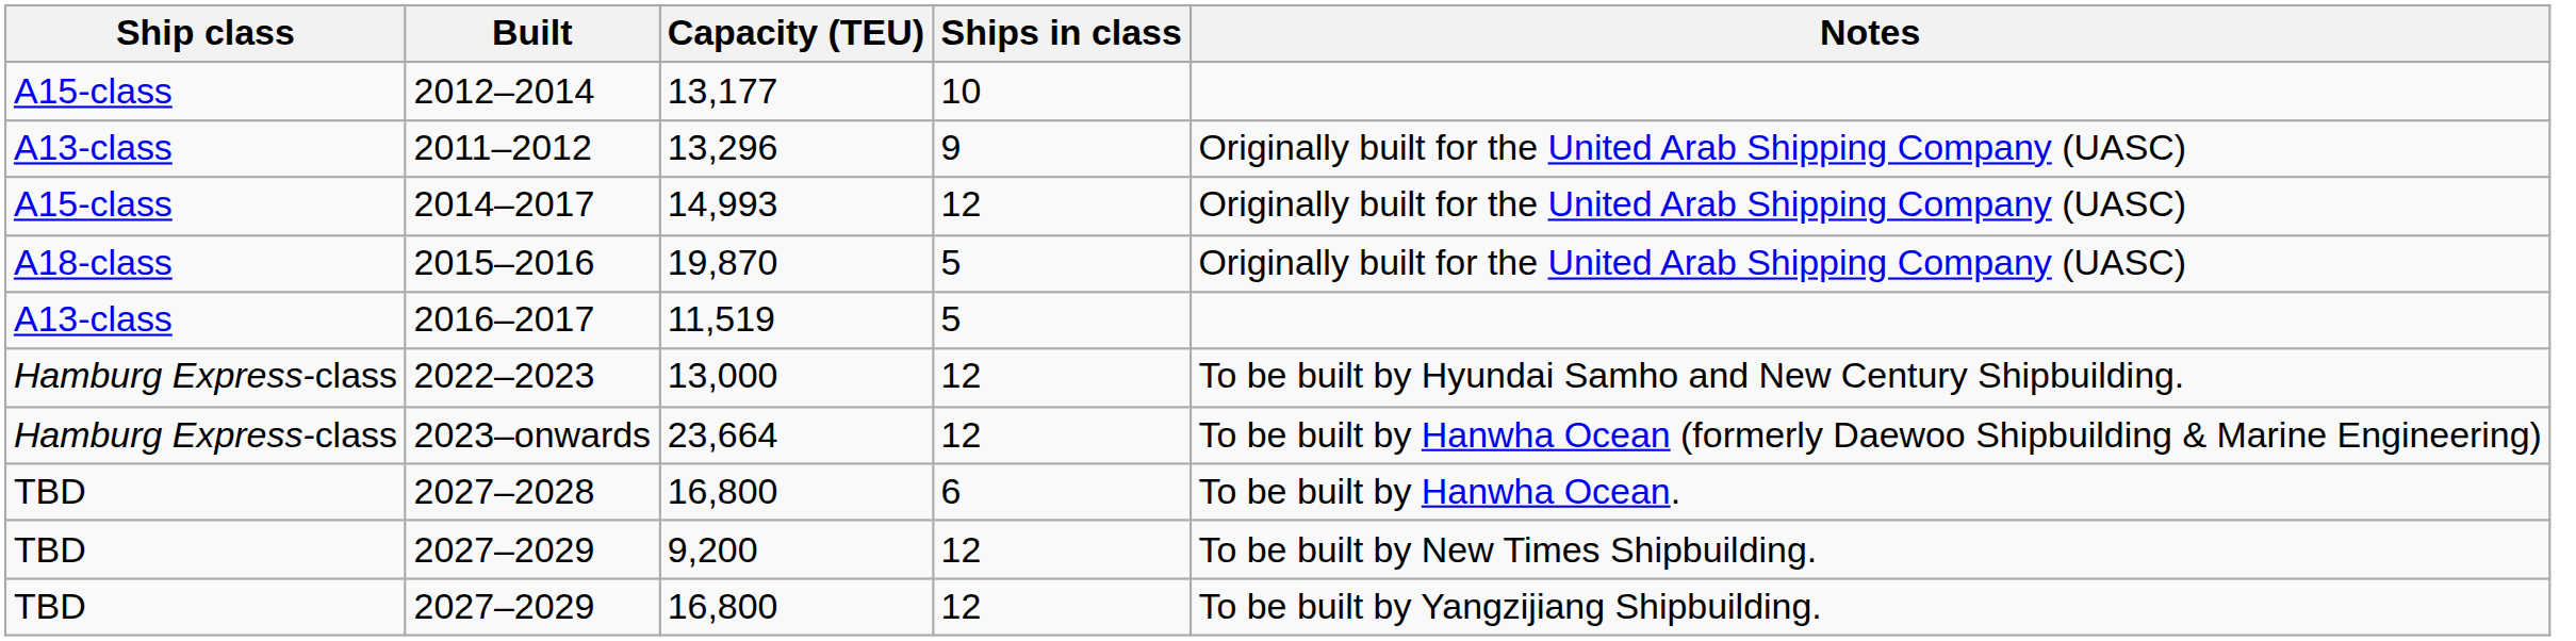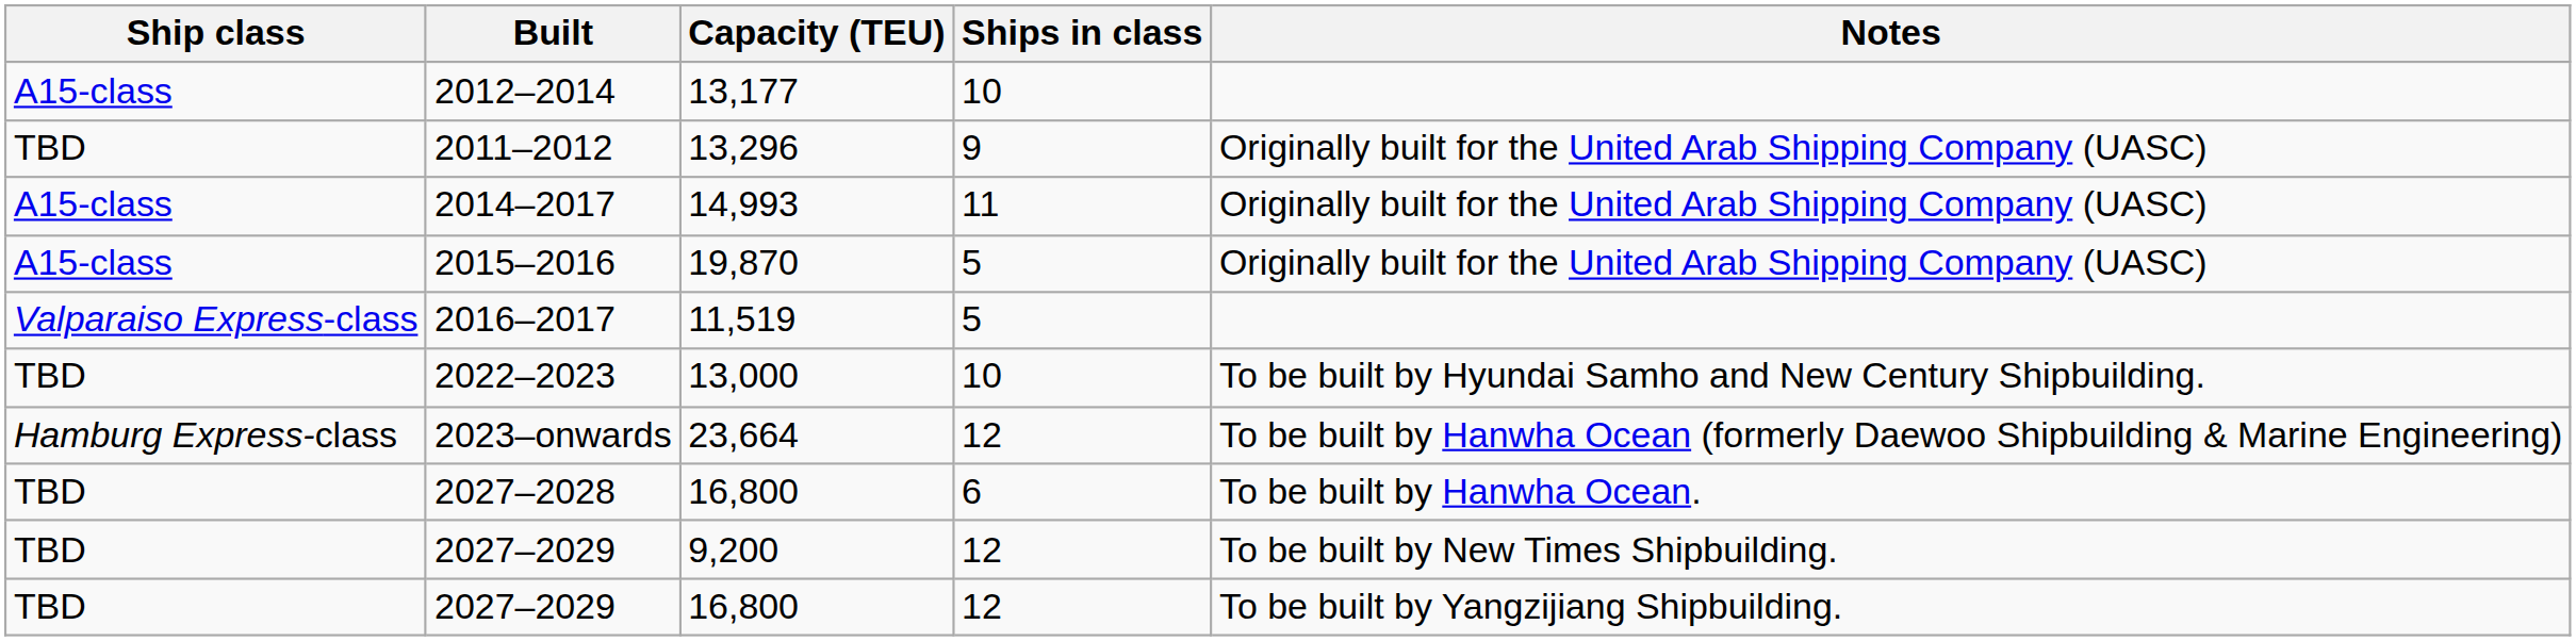2011–2012 | Ship class: A13-class -> TBD
2014–2017 | Ships in class: 12 -> 11
2015–2016 | Ship class: A18-class -> A15-class
2016–2017 | Ship class: A13-class -> Valparaiso Express-class
2022–2023 | Ship class: Hamburg Express-class -> TBD
2022–2023 | Ships in class: 12 -> 10
